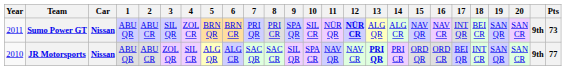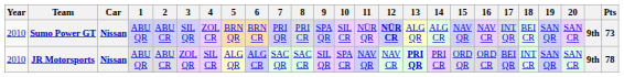Sumo Power GT | Year: 2011 -> 2010
JR Motorsports | Pts: 77 -> 78
